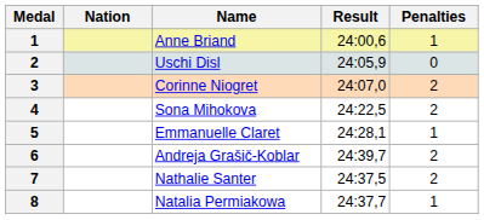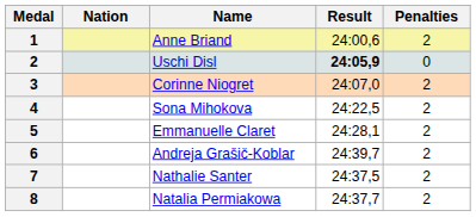Anne Briand | Penalties: 1 -> 2
Uschi Disl | Result: normal -> bold
Emmanuelle Claret | Penalties: 1 -> 2
Natalia Permiakowa | Penalties: 1 -> 2
